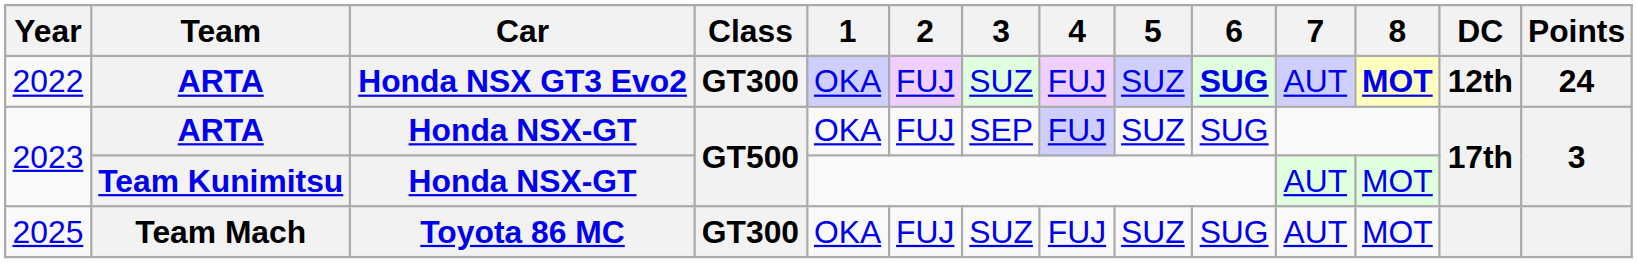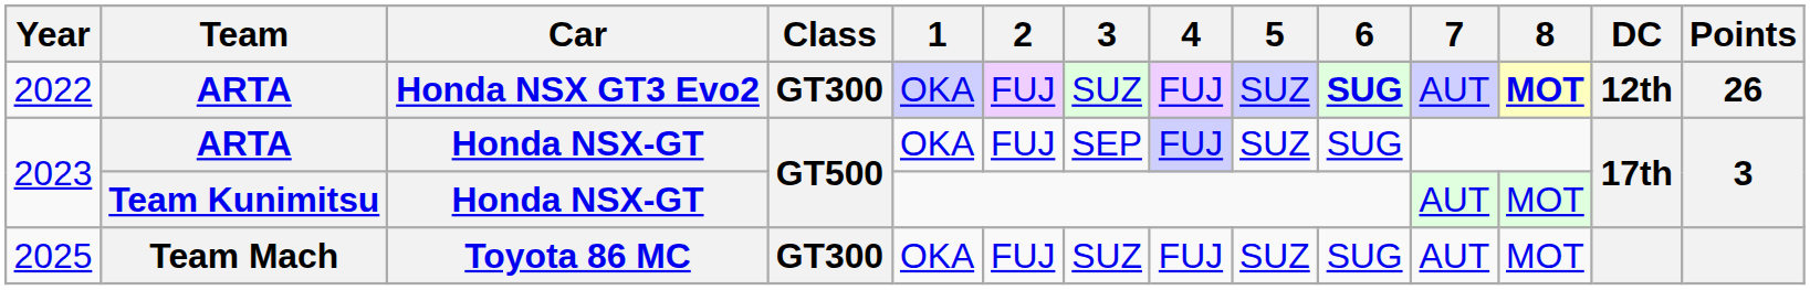2022 | Points: 24 -> 26
